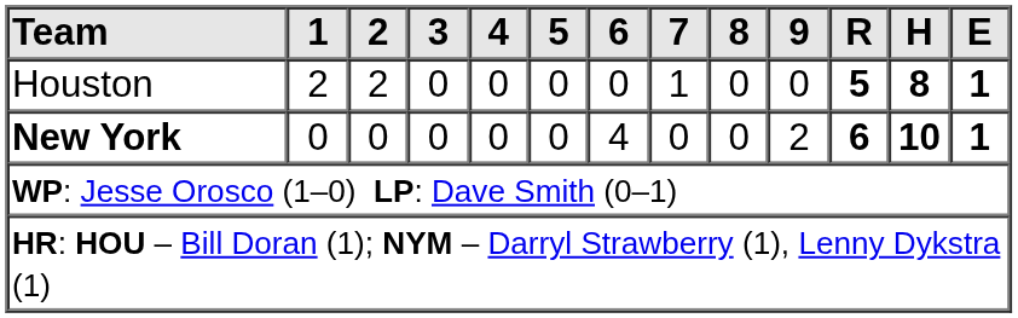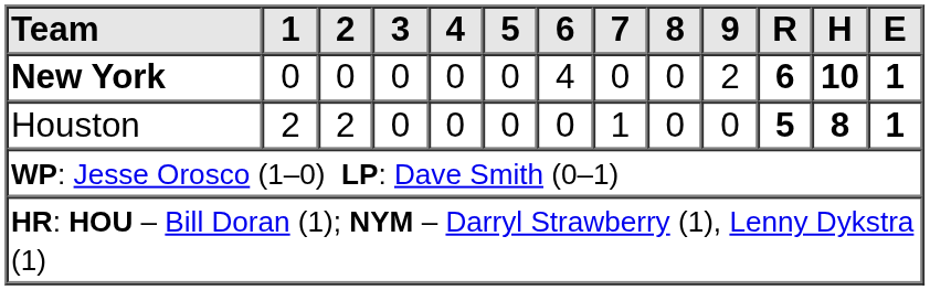rows swapped: Houston <-> New York
